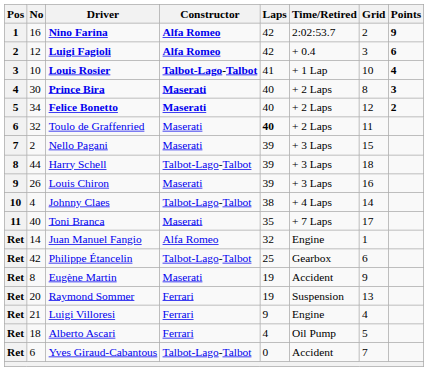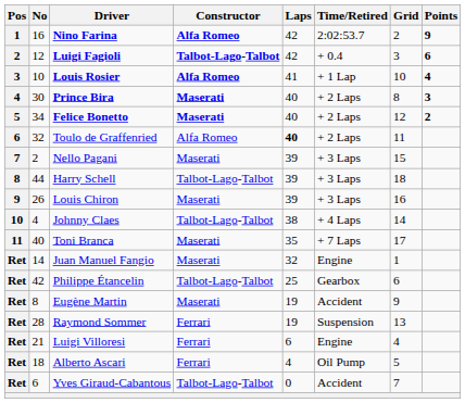Luigi Fagioli | Constructor: Alfa Romeo -> Talbot-Lago-Talbot
Louis Rosier | Constructor: Talbot-Lago-Talbot -> Alfa Romeo
Toulo de Graffenried | Constructor: Maserati -> Alfa Romeo
Juan Manuel Fangio | Constructor: Alfa Romeo -> Maserati
Raymond Sommer | No: 20 -> 28
Luigi Villoresi | Laps: 9 -> 6
